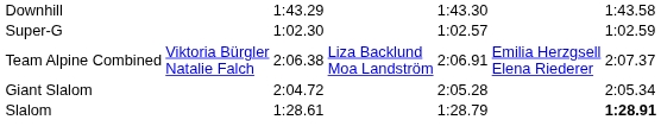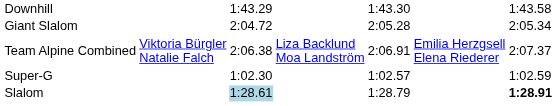rows swapped: Super-G <-> Giant Slalom
Slalom | column 3: no background -> lightblue background
